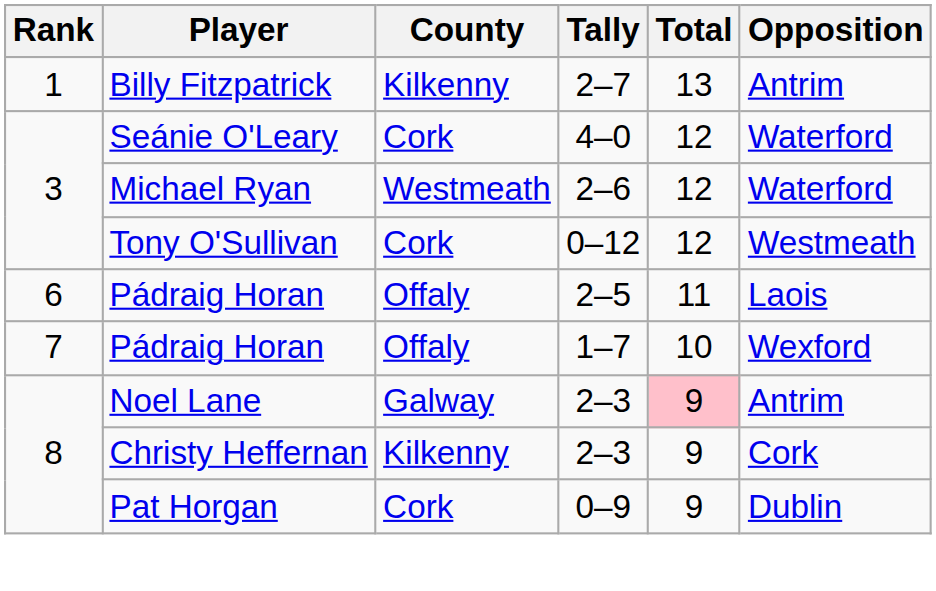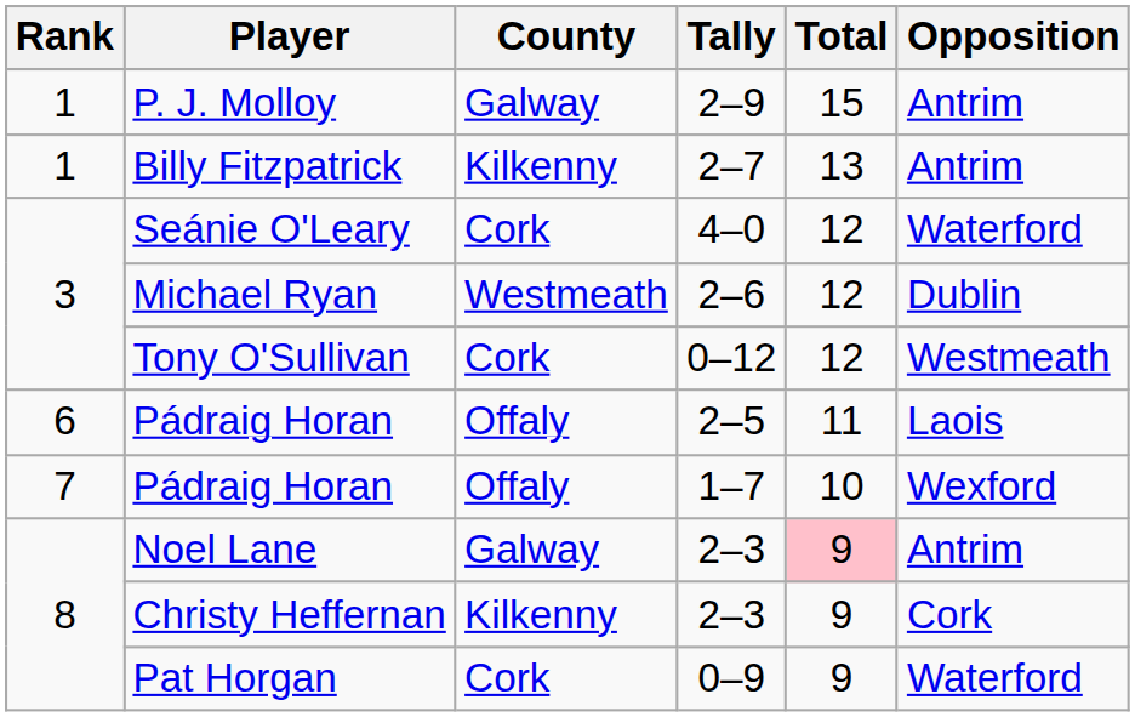+ row: 1 | P. J. Molloy | Galway | 2–9 | 15 | Antrim
Michael Ryan | Opposition: Waterford -> Dublin
Pat Horgan | Opposition: Dublin -> Waterford
